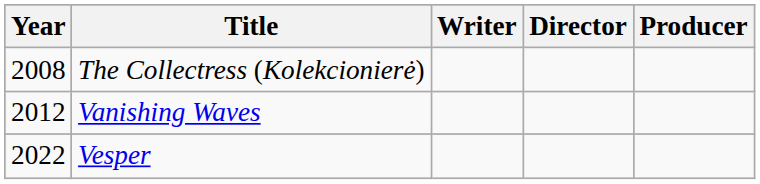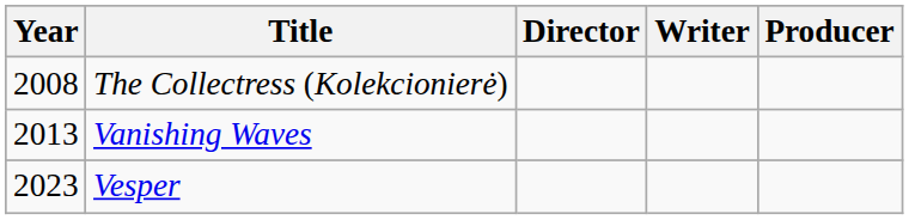columns swapped: Director <-> Writer
Vanishing Waves | Year: 2012 -> 2013
Vesper | Year: 2022 -> 2023
